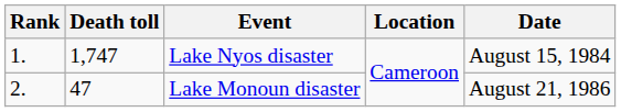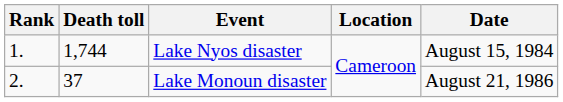Lake Nyos disaster | Death toll: 1,747 -> 1,744
Lake Monoun disaster | Death toll: 47 -> 37
